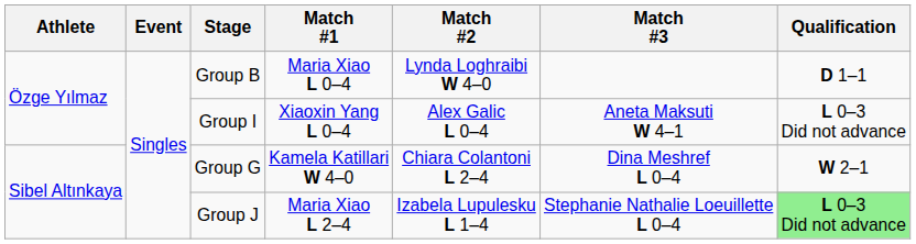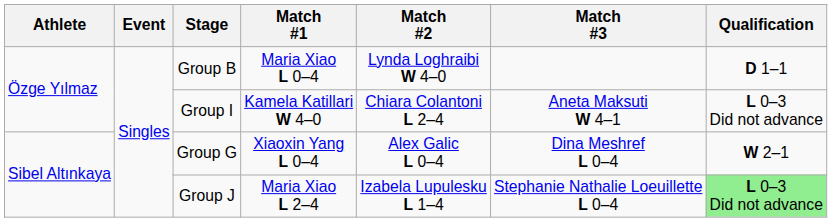Group I | Match #1: Xiaoxin Yang L 0–4 -> Kamela Katillari W 4–0
Group I | Match #2: Alex Galic L 0–4 -> Chiara Colantoni L 2–4
Group G | Match #1: Kamela Katillari W 4–0 -> Xiaoxin Yang L 0–4
Group G | Match #2: Chiara Colantoni L 2–4 -> Alex Galic L 0–4
